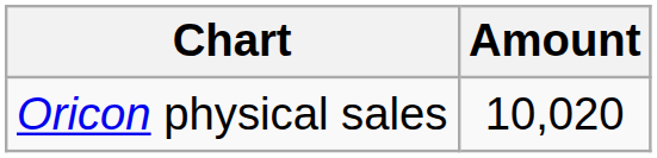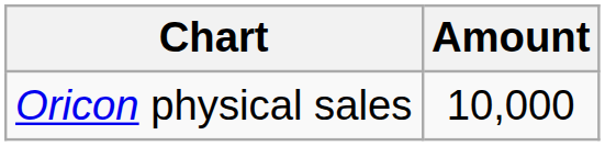Oricon physical sales | Amount: 10,020 -> 10,000
